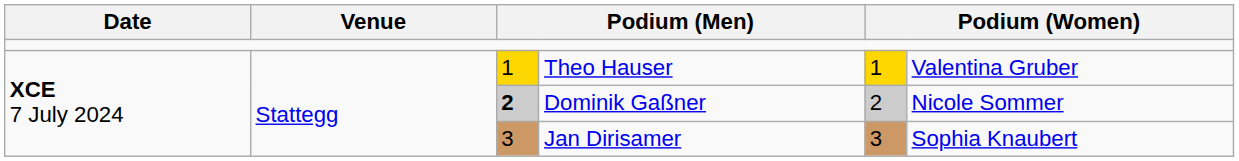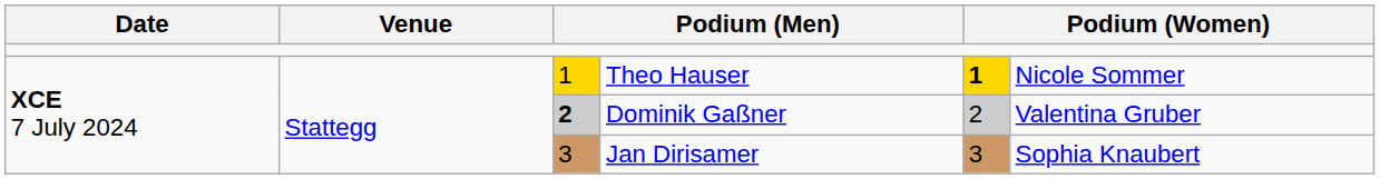Theo Hauser | column 5: normal -> bold
Theo Hauser | column 6: Valentina Gruber -> Nicole Sommer
Dominik Gaßner | column 6: Nicole Sommer -> Valentina Gruber
